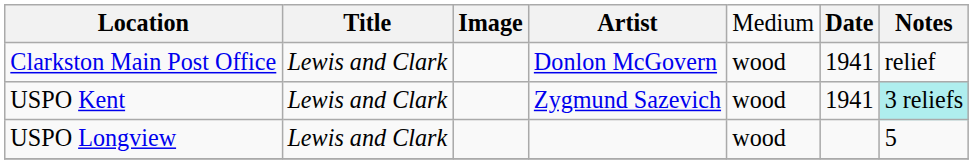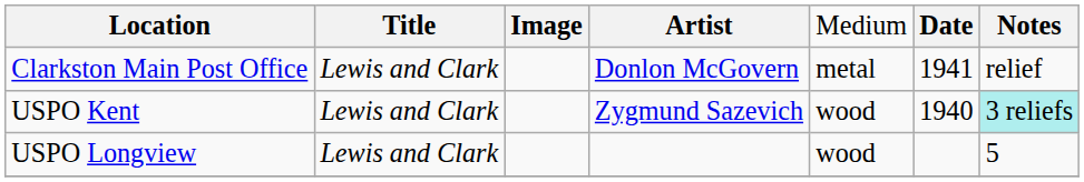Clarkston Main Post Office | column 5: wood -> metal
USPO Kent | column 6: 1941 -> 1940
